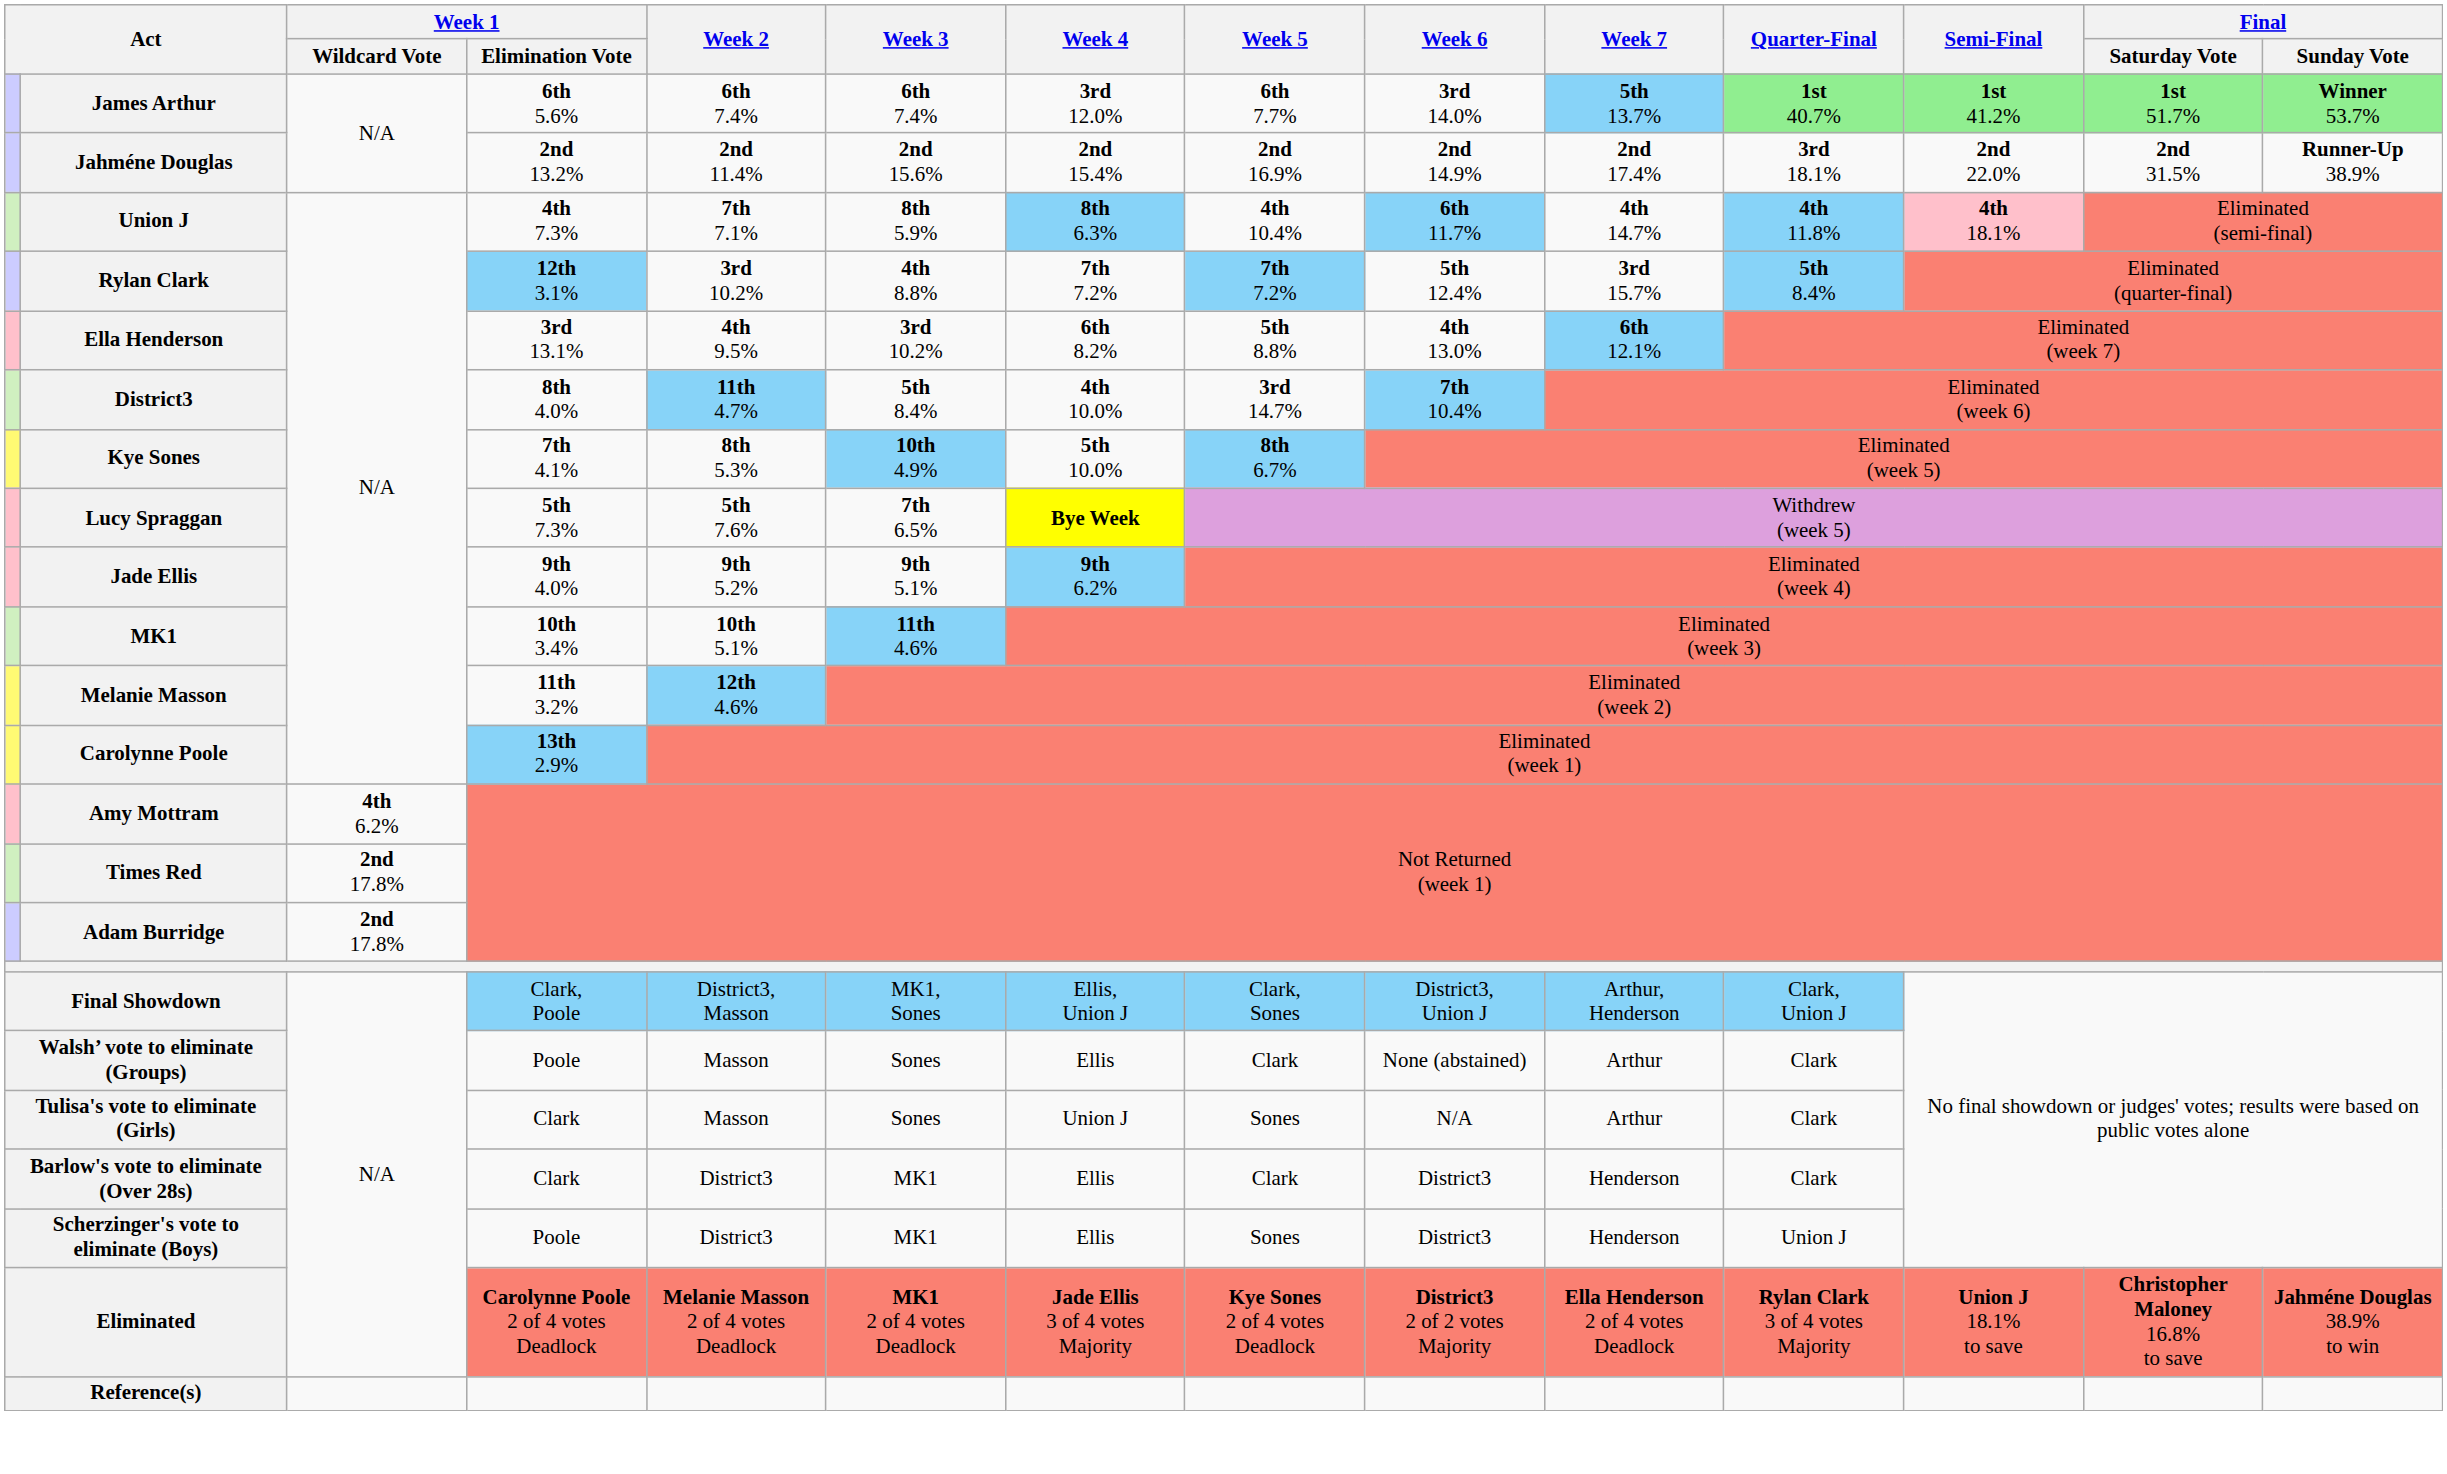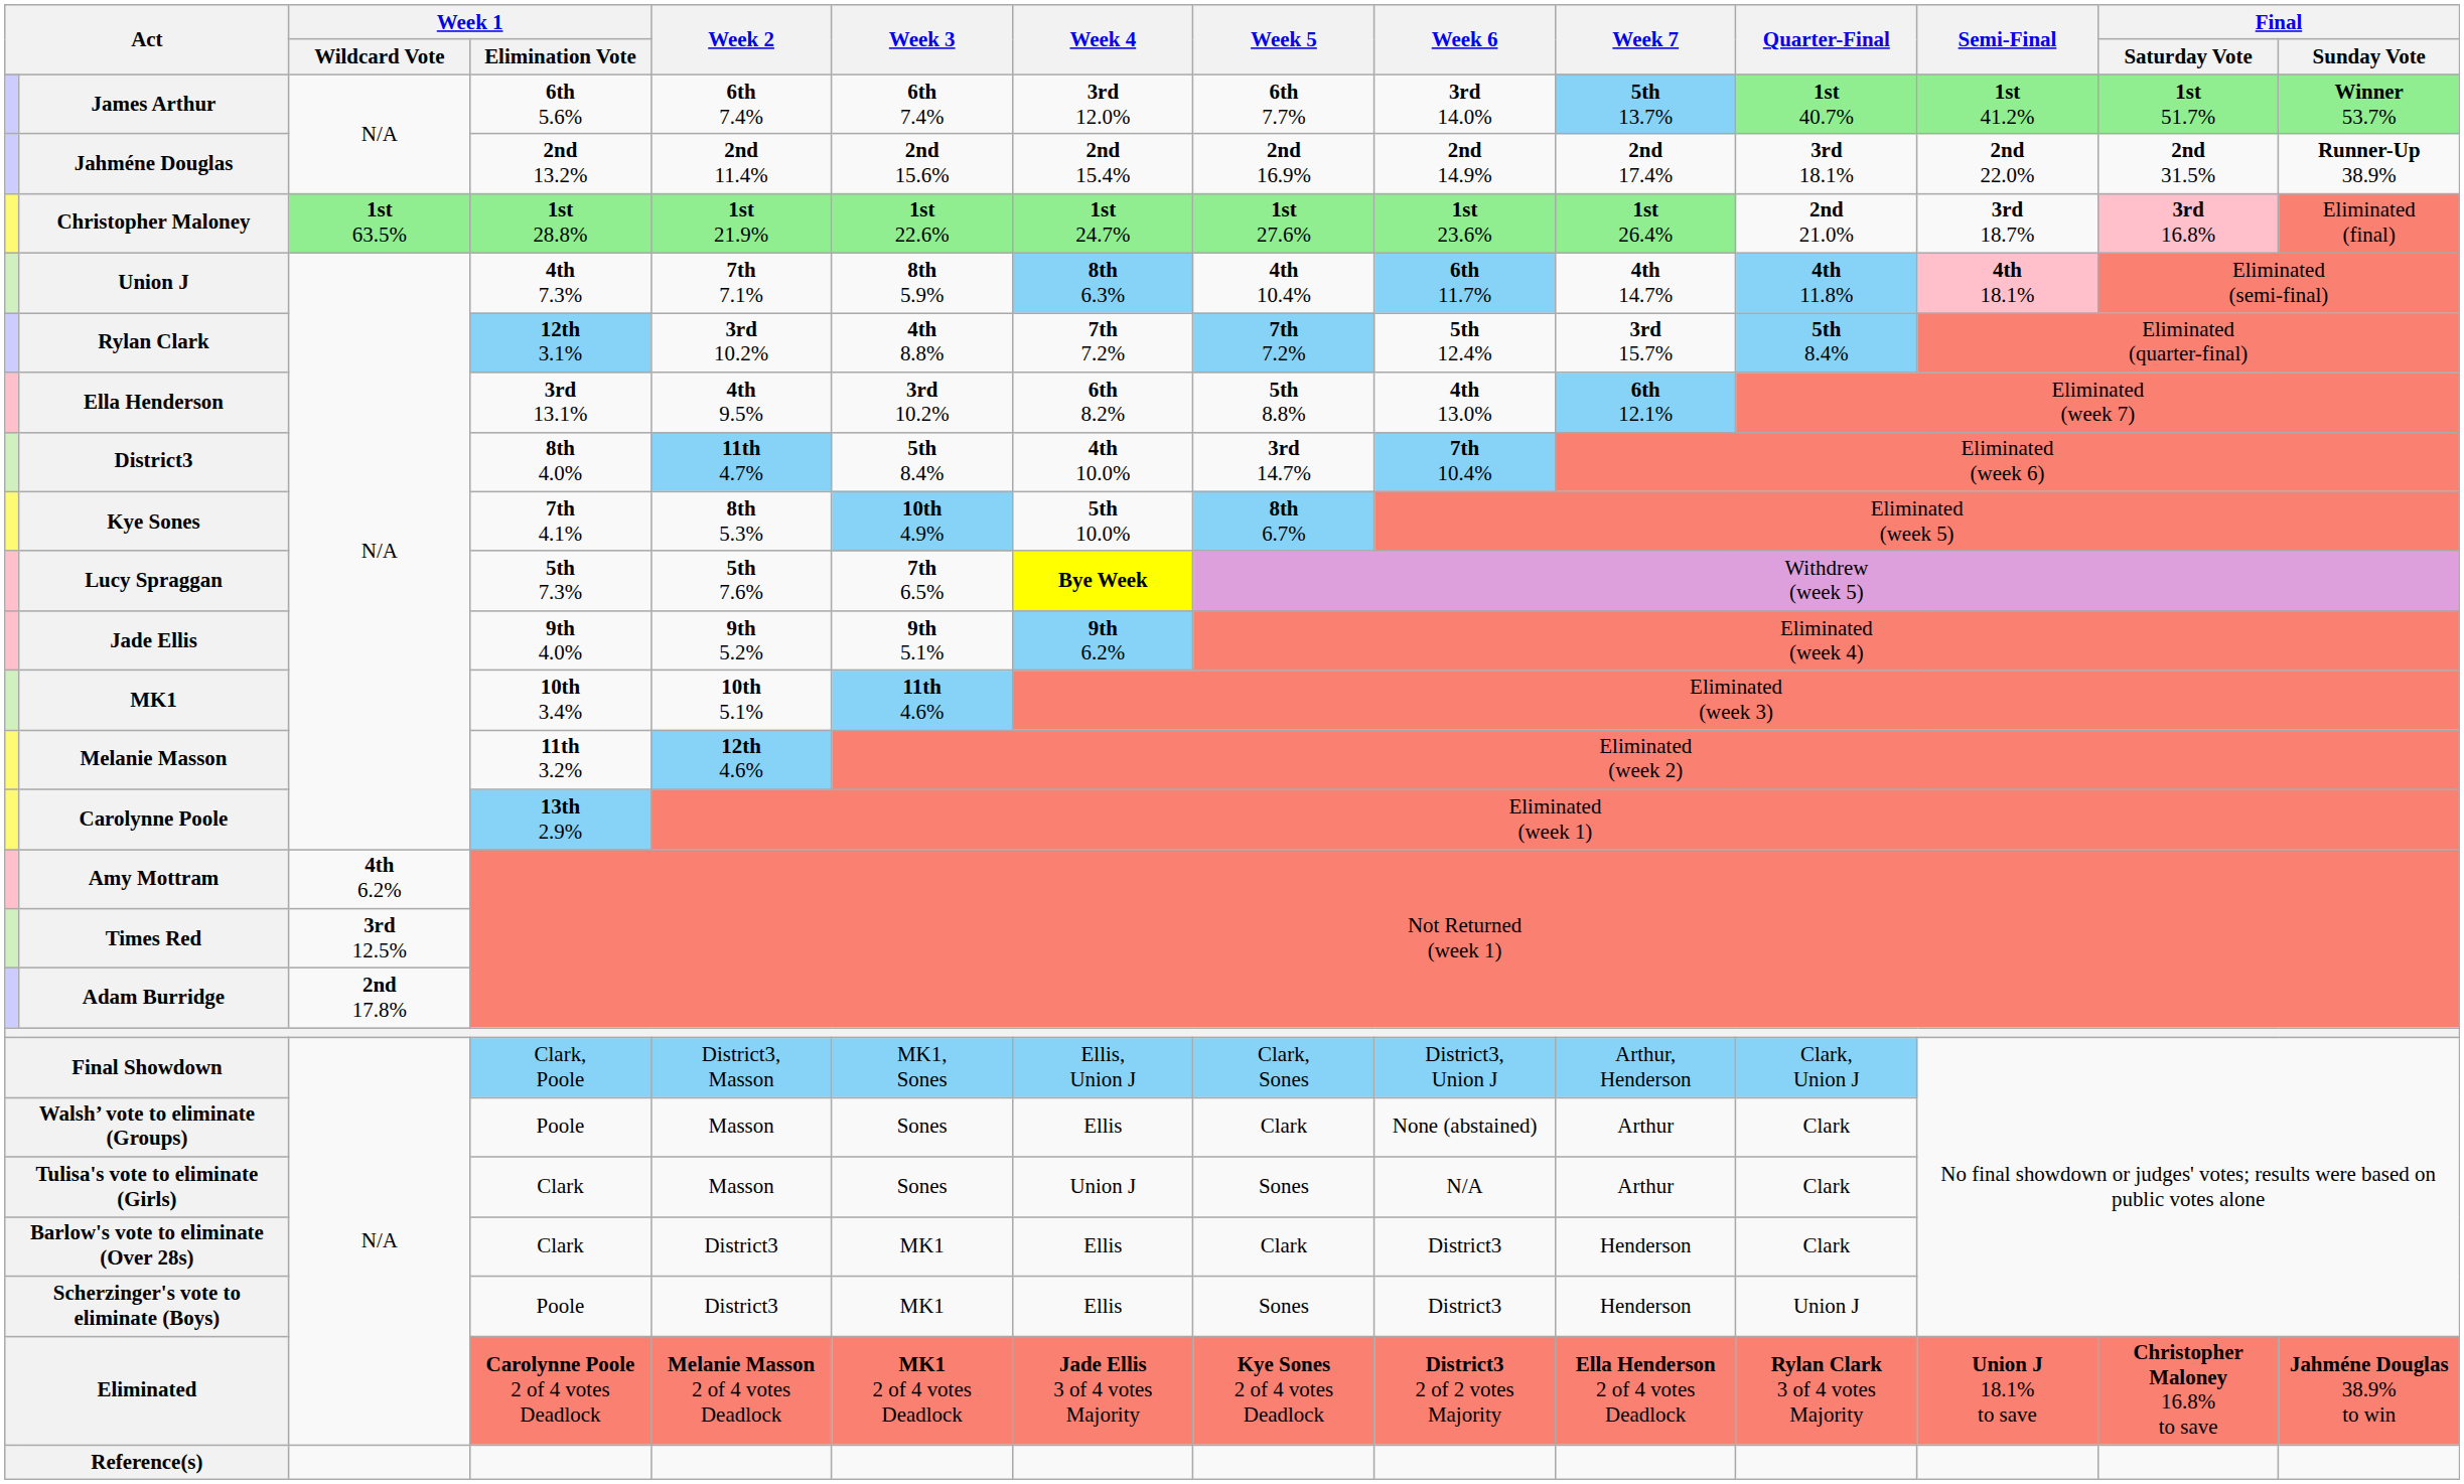+ row: Christopher Maloney | 1st 63.5% | 1st 28.8% | 1st 21.9% | 1st 22.6% | 1st 24.7% | 1st 27.6% | 1st 23.6% | 1st 26.4% | 2nd 21.0% | 3rd 18.7% | 3rd 16.8% | Eliminated (final)
Times Red | Week 1 / Wildcard Vote: 2nd 17.8% -> 3rd 12.5%
